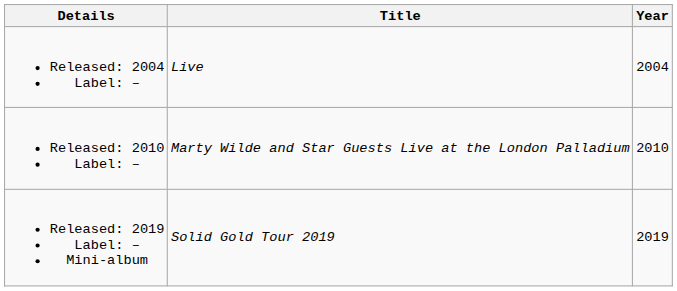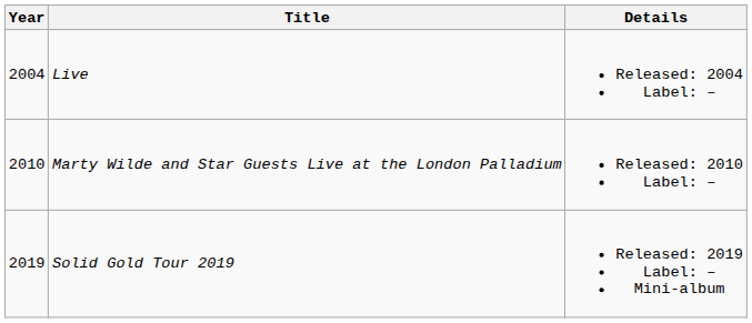columns swapped: Year <-> Details
